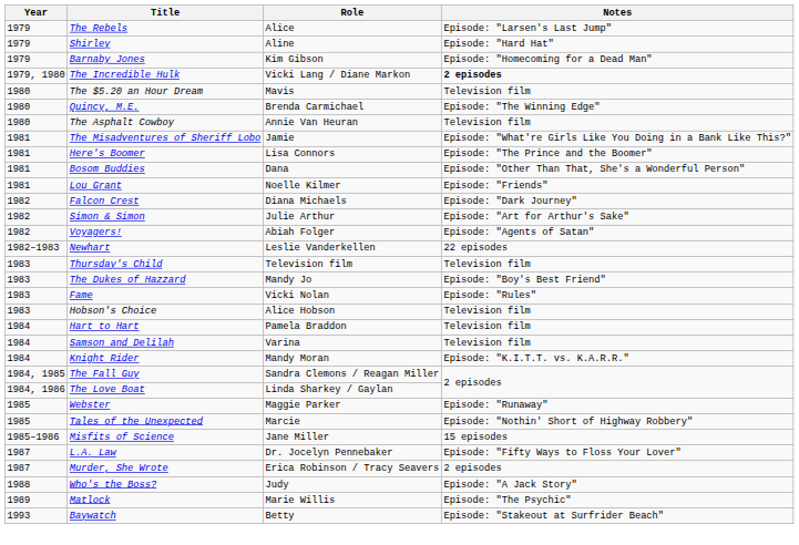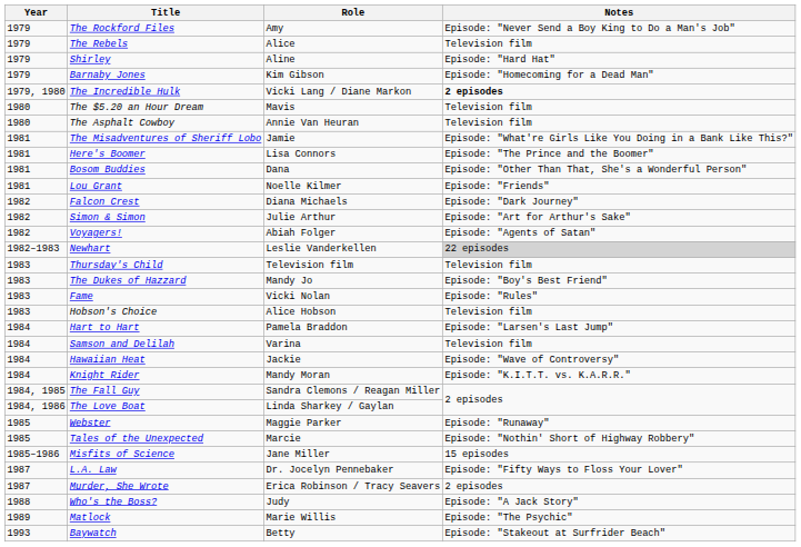+ row: 1979 | The Rockford Files | Amy | Episode: "Never Send a Boy King to Do a Man's Job"
The Rebels | Notes: Episode: "Larsen's Last Jump" -> Television film
- row: 1980 | Quincy, M.E. | Brenda Carmichael | Episode: "The Winning Edge"
Newhart | Notes: no background -> lightgrey background
Hart to Hart | Notes: Television film -> Episode: "Larsen's Last Jump"
+ row: 1984 | Hawaiian Heat | Jackie | Episode: "Wave of Controversy"
